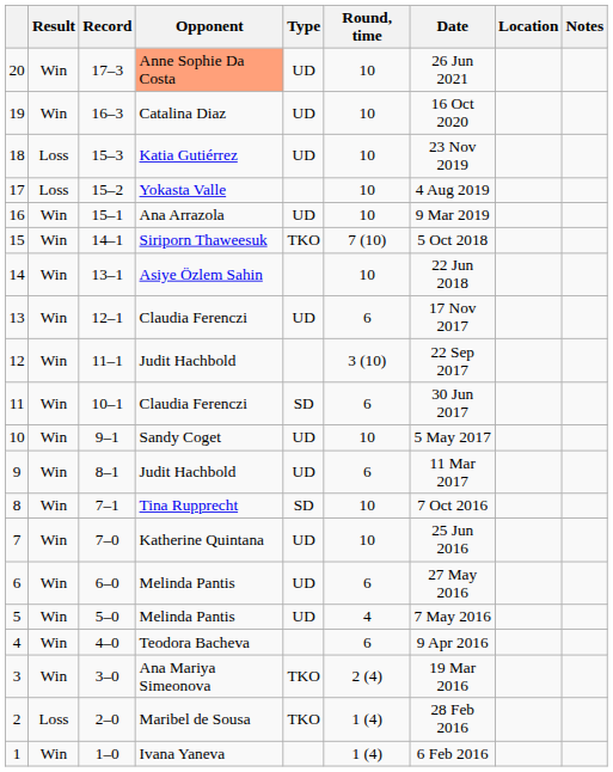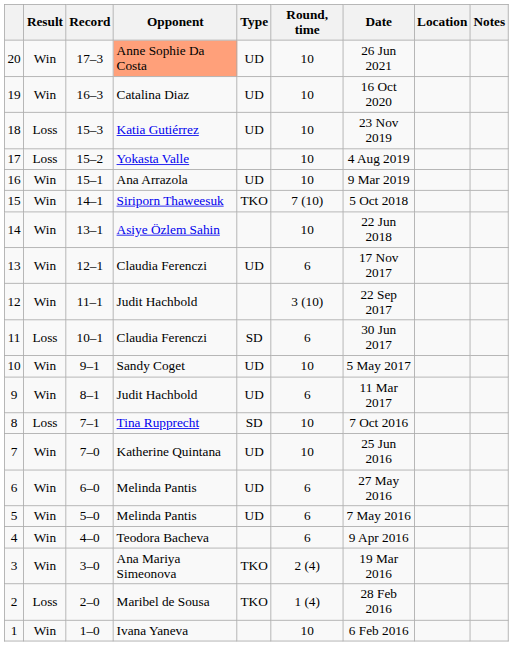11 | Result: Win -> Loss
8 | Result: Win -> Loss
5 | Round, time: 4 -> 6
1 | Round, time: 1 (4) -> 10
